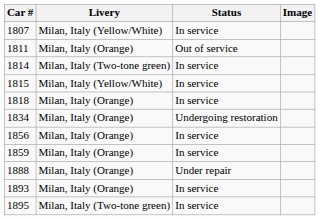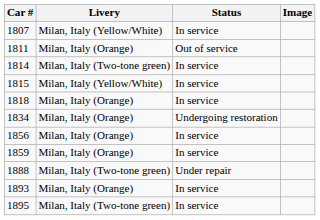1888 | Livery: Milan, Italy (Orange) -> Milan, Italy (Two-tone green)
